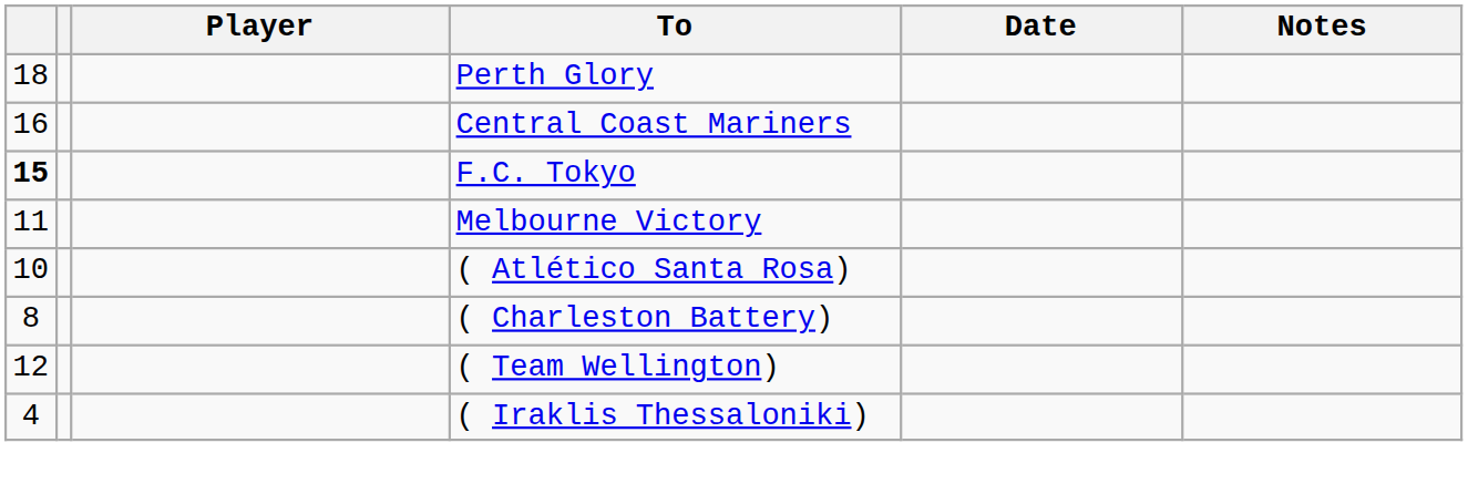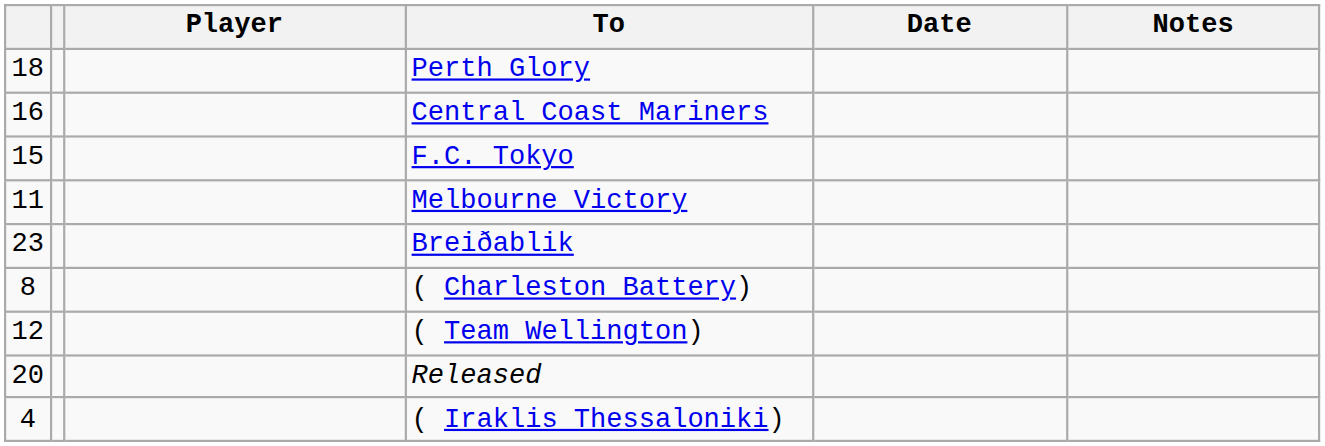F.C. Tokyo | column 1: bold -> normal
- row: 10 | ( Atlético Santa Rosa)
+ row: 23 | Breiðablik
+ row: 20 | Released
